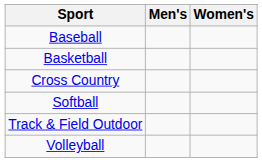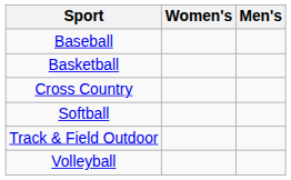columns swapped: Men's <-> Women's
